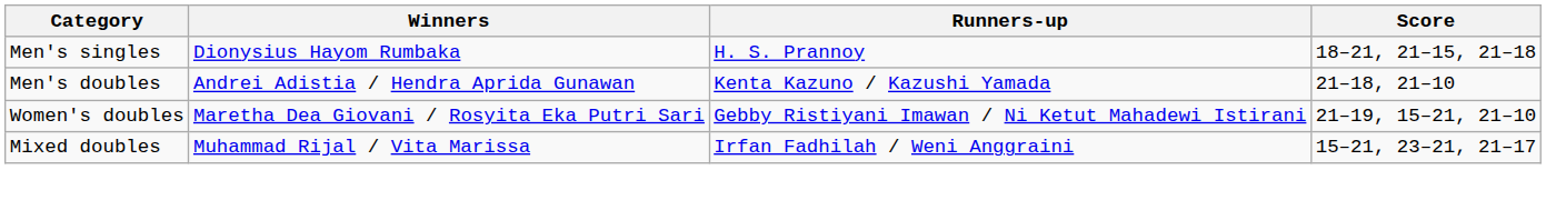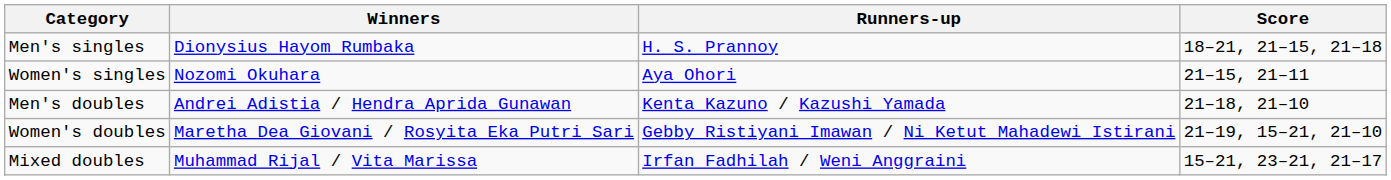+ row: Women's singles | Nozomi Okuhara | Aya Ohori | 21–15, 21–11
